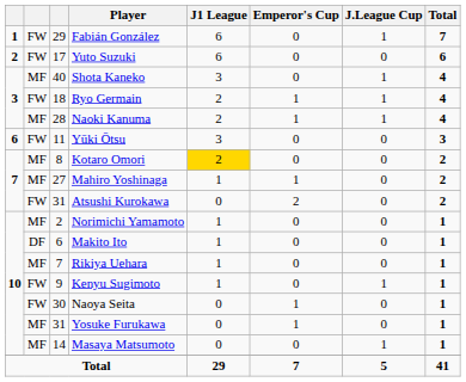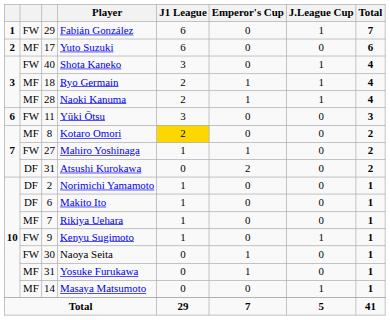Yuto Suzuki | column 2: FW -> MF
Shota Kaneko | column 2: MF -> FW
Ryo Germain | column 2: FW -> MF
Mahiro Yoshinaga | column 2: MF -> FW
Atsushi Kurokawa | column 2: FW -> DF
Norimichi Yamamoto | column 2: MF -> DF
